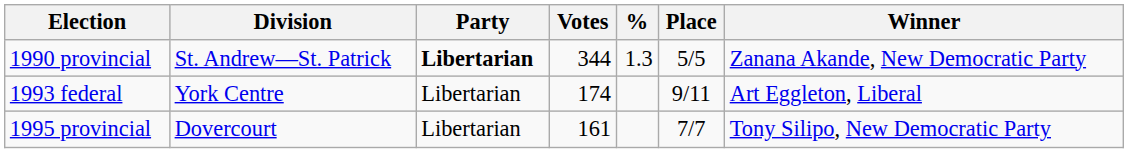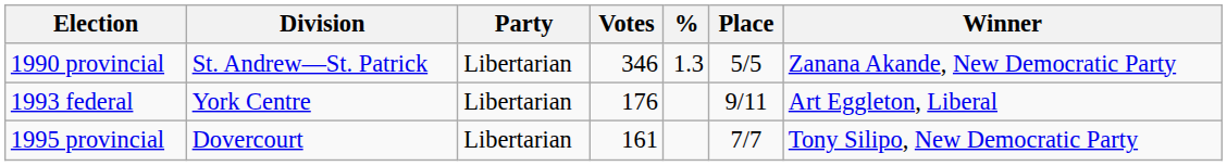1990 provincial | Party: bold -> normal
1990 provincial | Votes: 344 -> 346
1993 federal | Votes: 174 -> 176
